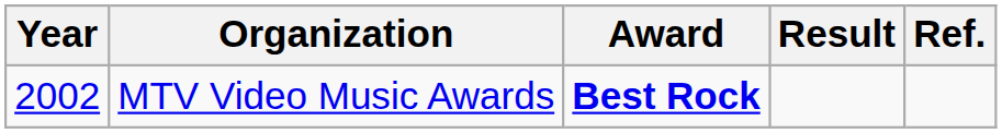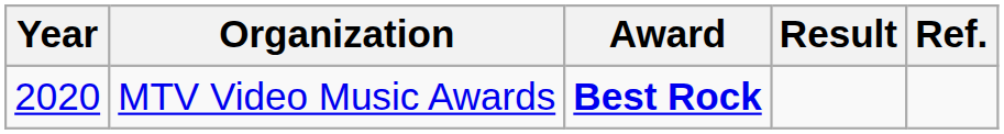MTV Video Music Awards | Year: 2002 -> 2020
